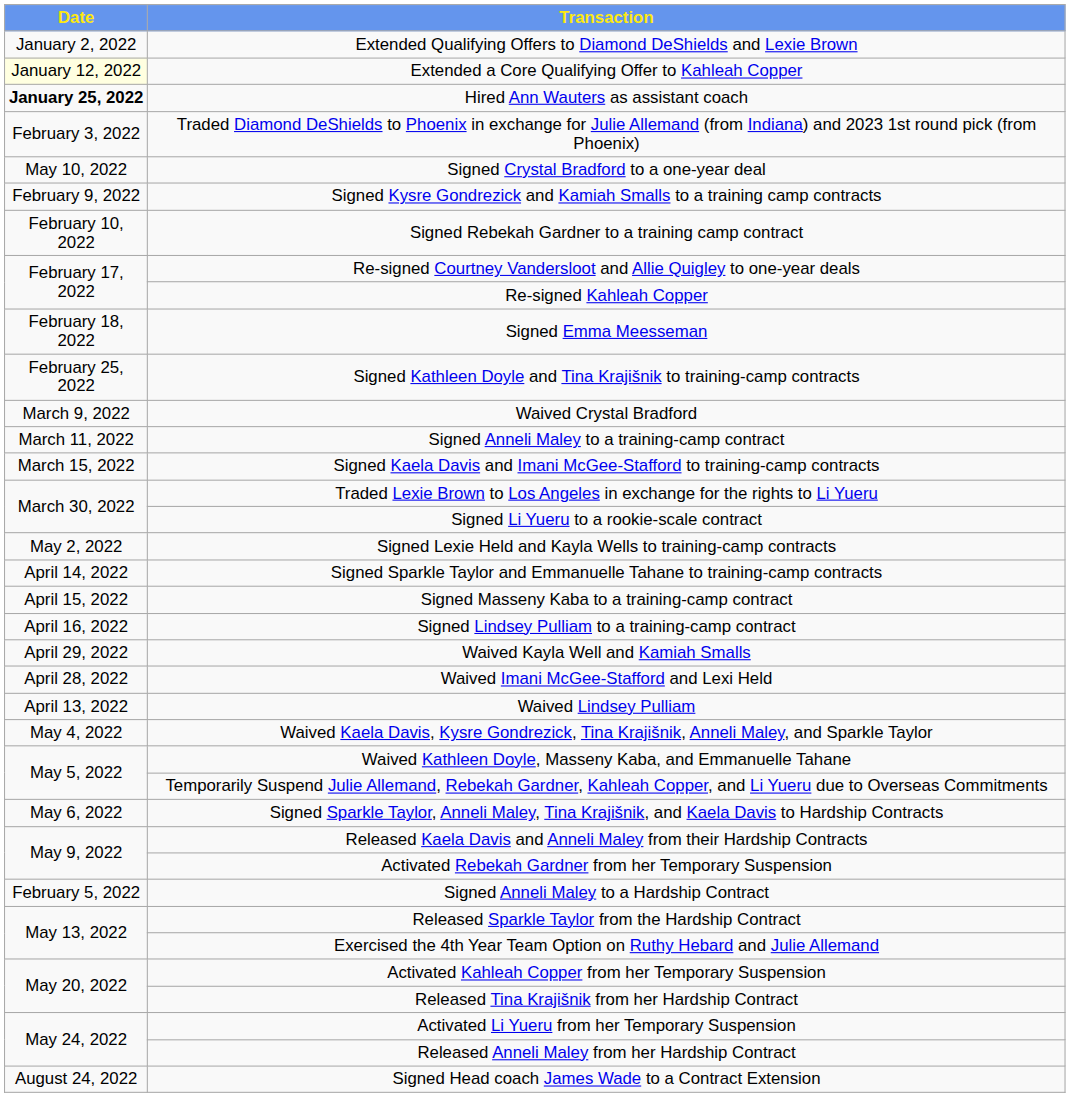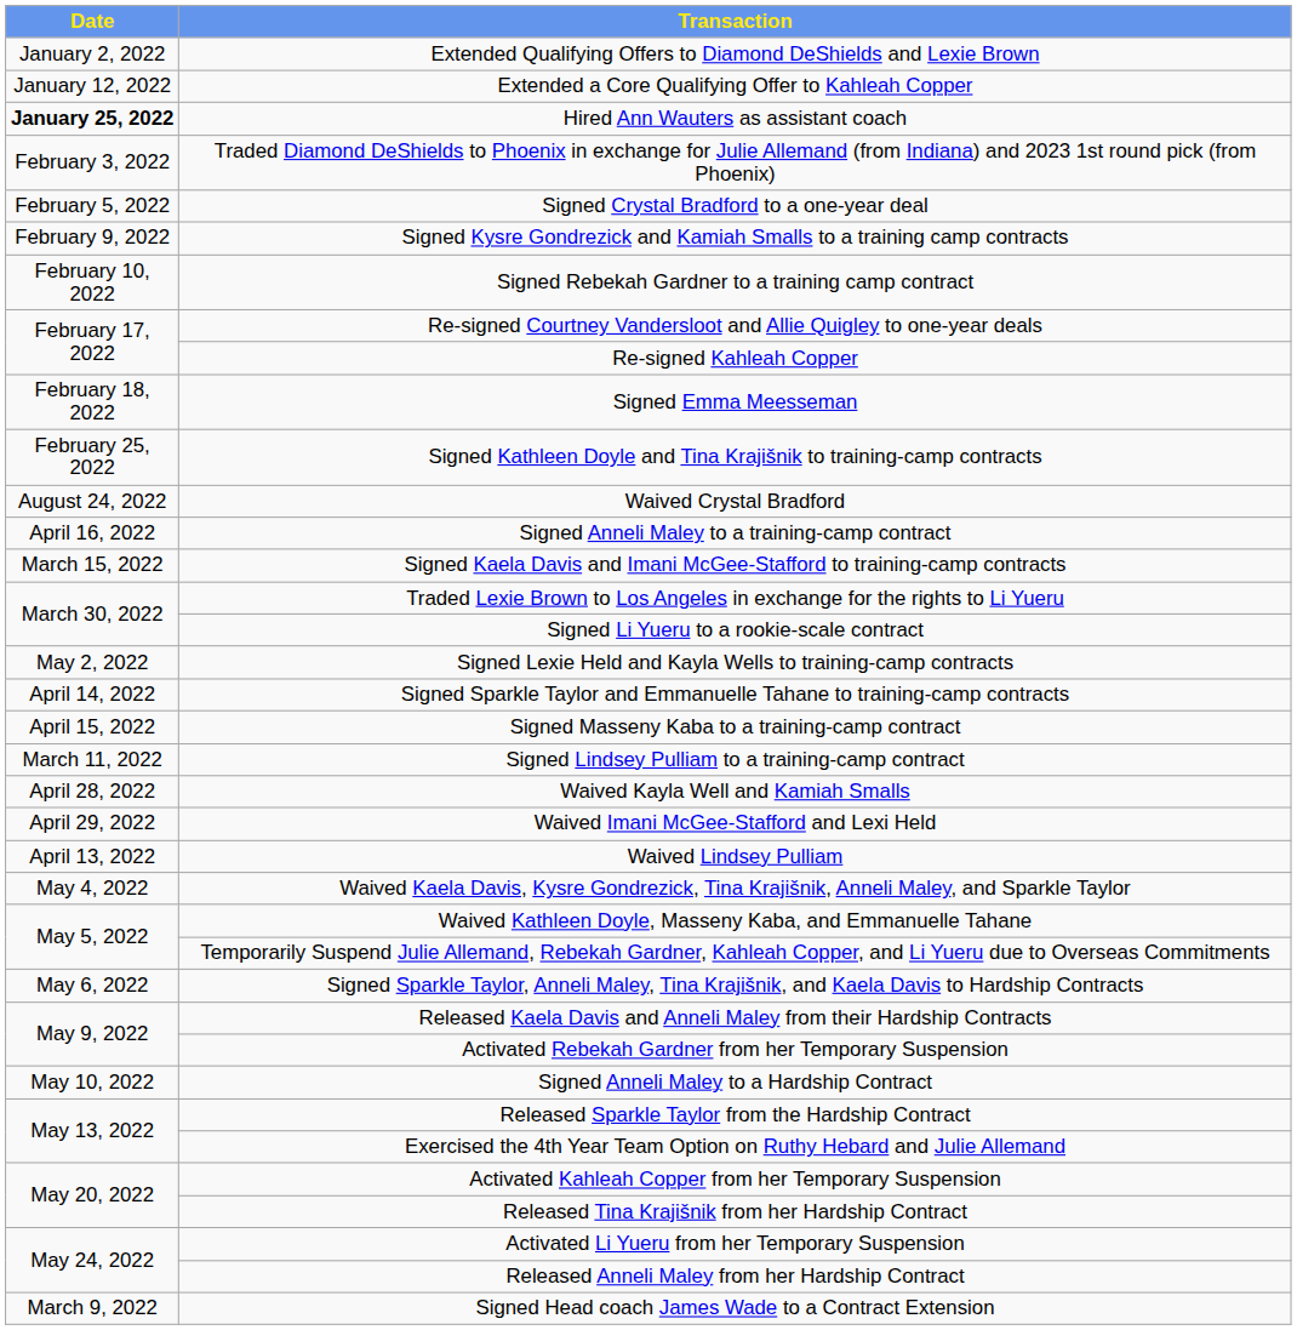Extended a Core Qualifying Offer to Kahleah Copper | Date: lightyellow background -> no background
Signed Crystal Bradford to a one-year deal | Date: May 10, 2022 -> February 5, 2022
Waived Crystal Bradford | Date: March 9, 2022 -> August 24, 2022
Signed Anneli Maley to a training-camp contract | Date: March 11, 2022 -> April 16, 2022
Signed Lindsey Pulliam to a training-camp contract | Date: April 16, 2022 -> March 11, 2022
Waived Kayla Well and Kamiah Smalls | Date: April 29, 2022 -> April 28, 2022
Waived Imani McGee-Stafford and Lexi Held | Date: April 28, 2022 -> April 29, 2022
Signed Anneli Maley to a Hardship Contract | Date: February 5, 2022 -> May 10, 2022
Signed Head coach James Wade to a Contract Extension | Date: August 24, 2022 -> March 9, 2022
